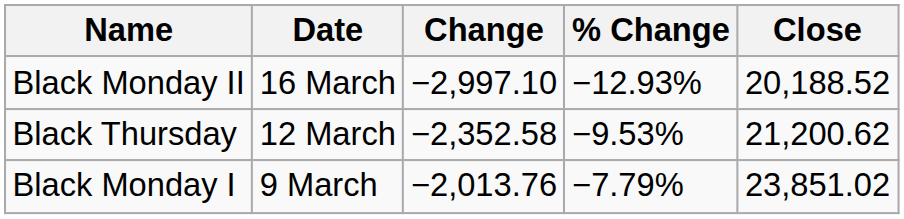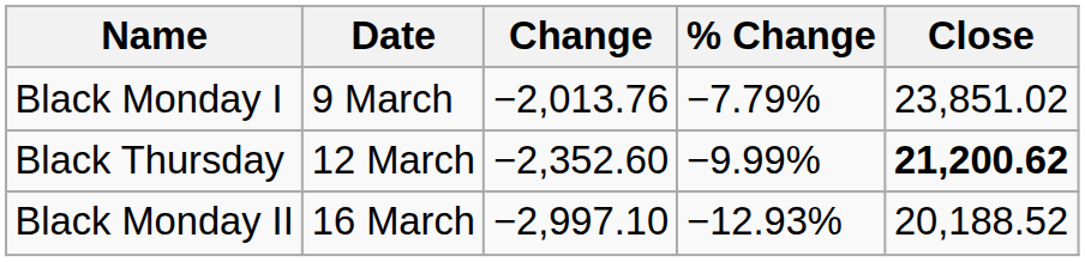rows swapped: Black Monday I <-> Black Monday II
Black Thursday | Change: −2,352.58 -> −2,352.60
Black Thursday | % Change: −9.53% -> −9.99%
Black Thursday | Close: normal -> bold
